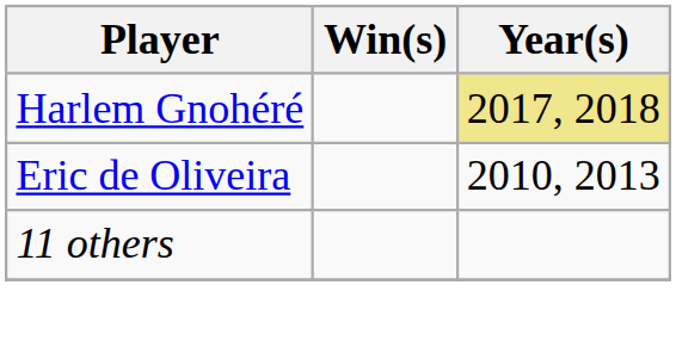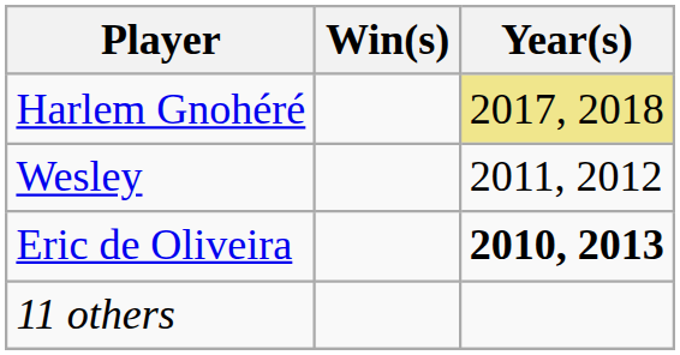+ row: Wesley | 2011, 2012
Eric de Oliveira | Year(s): normal -> bold
